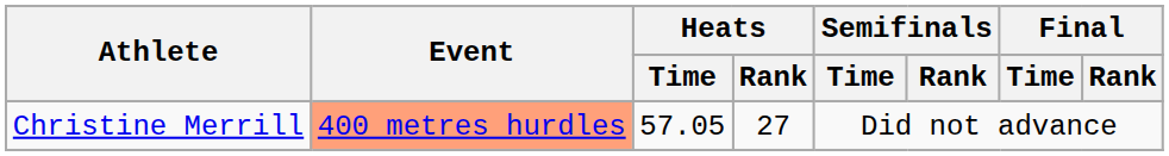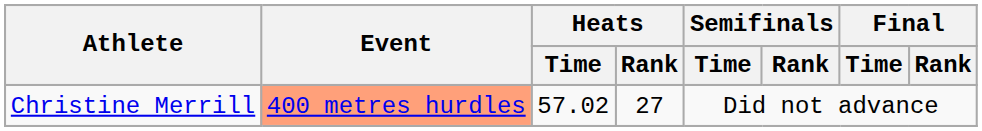Christine Merrill | Heats / Time: 57.05 -> 57.02
